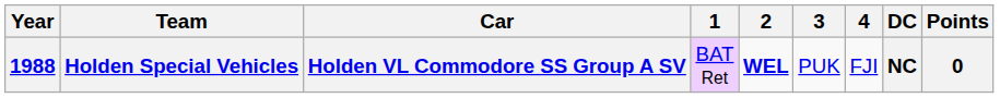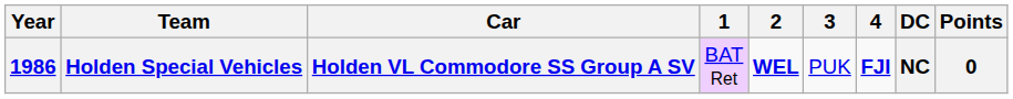Holden Special Vehicles | Year: 1988 -> 1986
Holden Special Vehicles | 4: normal -> bold
